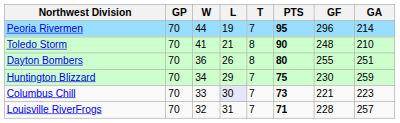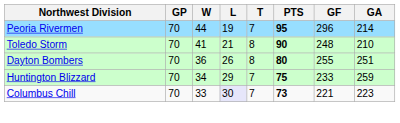Huntington Blizzard | GF: 230 -> 233
- row: Louisville RiverFrogs | 70 | 32 | 31 | 7 | 71 | 228 | 257
